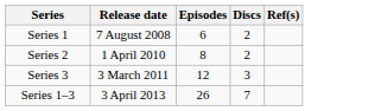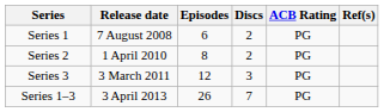+ column: ACB Rating | PG | PG | PG | PG
